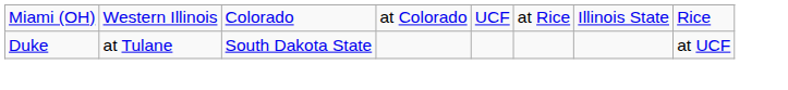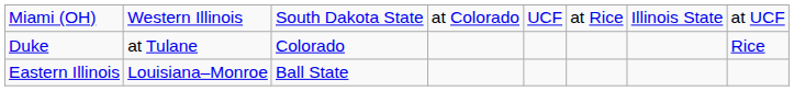Miami (OH) | column 3: Colorado -> South Dakota State
Miami (OH) | column 8: Rice -> at UCF
Duke | column 3: South Dakota State -> Colorado
Duke | column 8: at UCF -> Rice
+ row: Eastern Illinois | Louisiana–Monroe | Ball State
